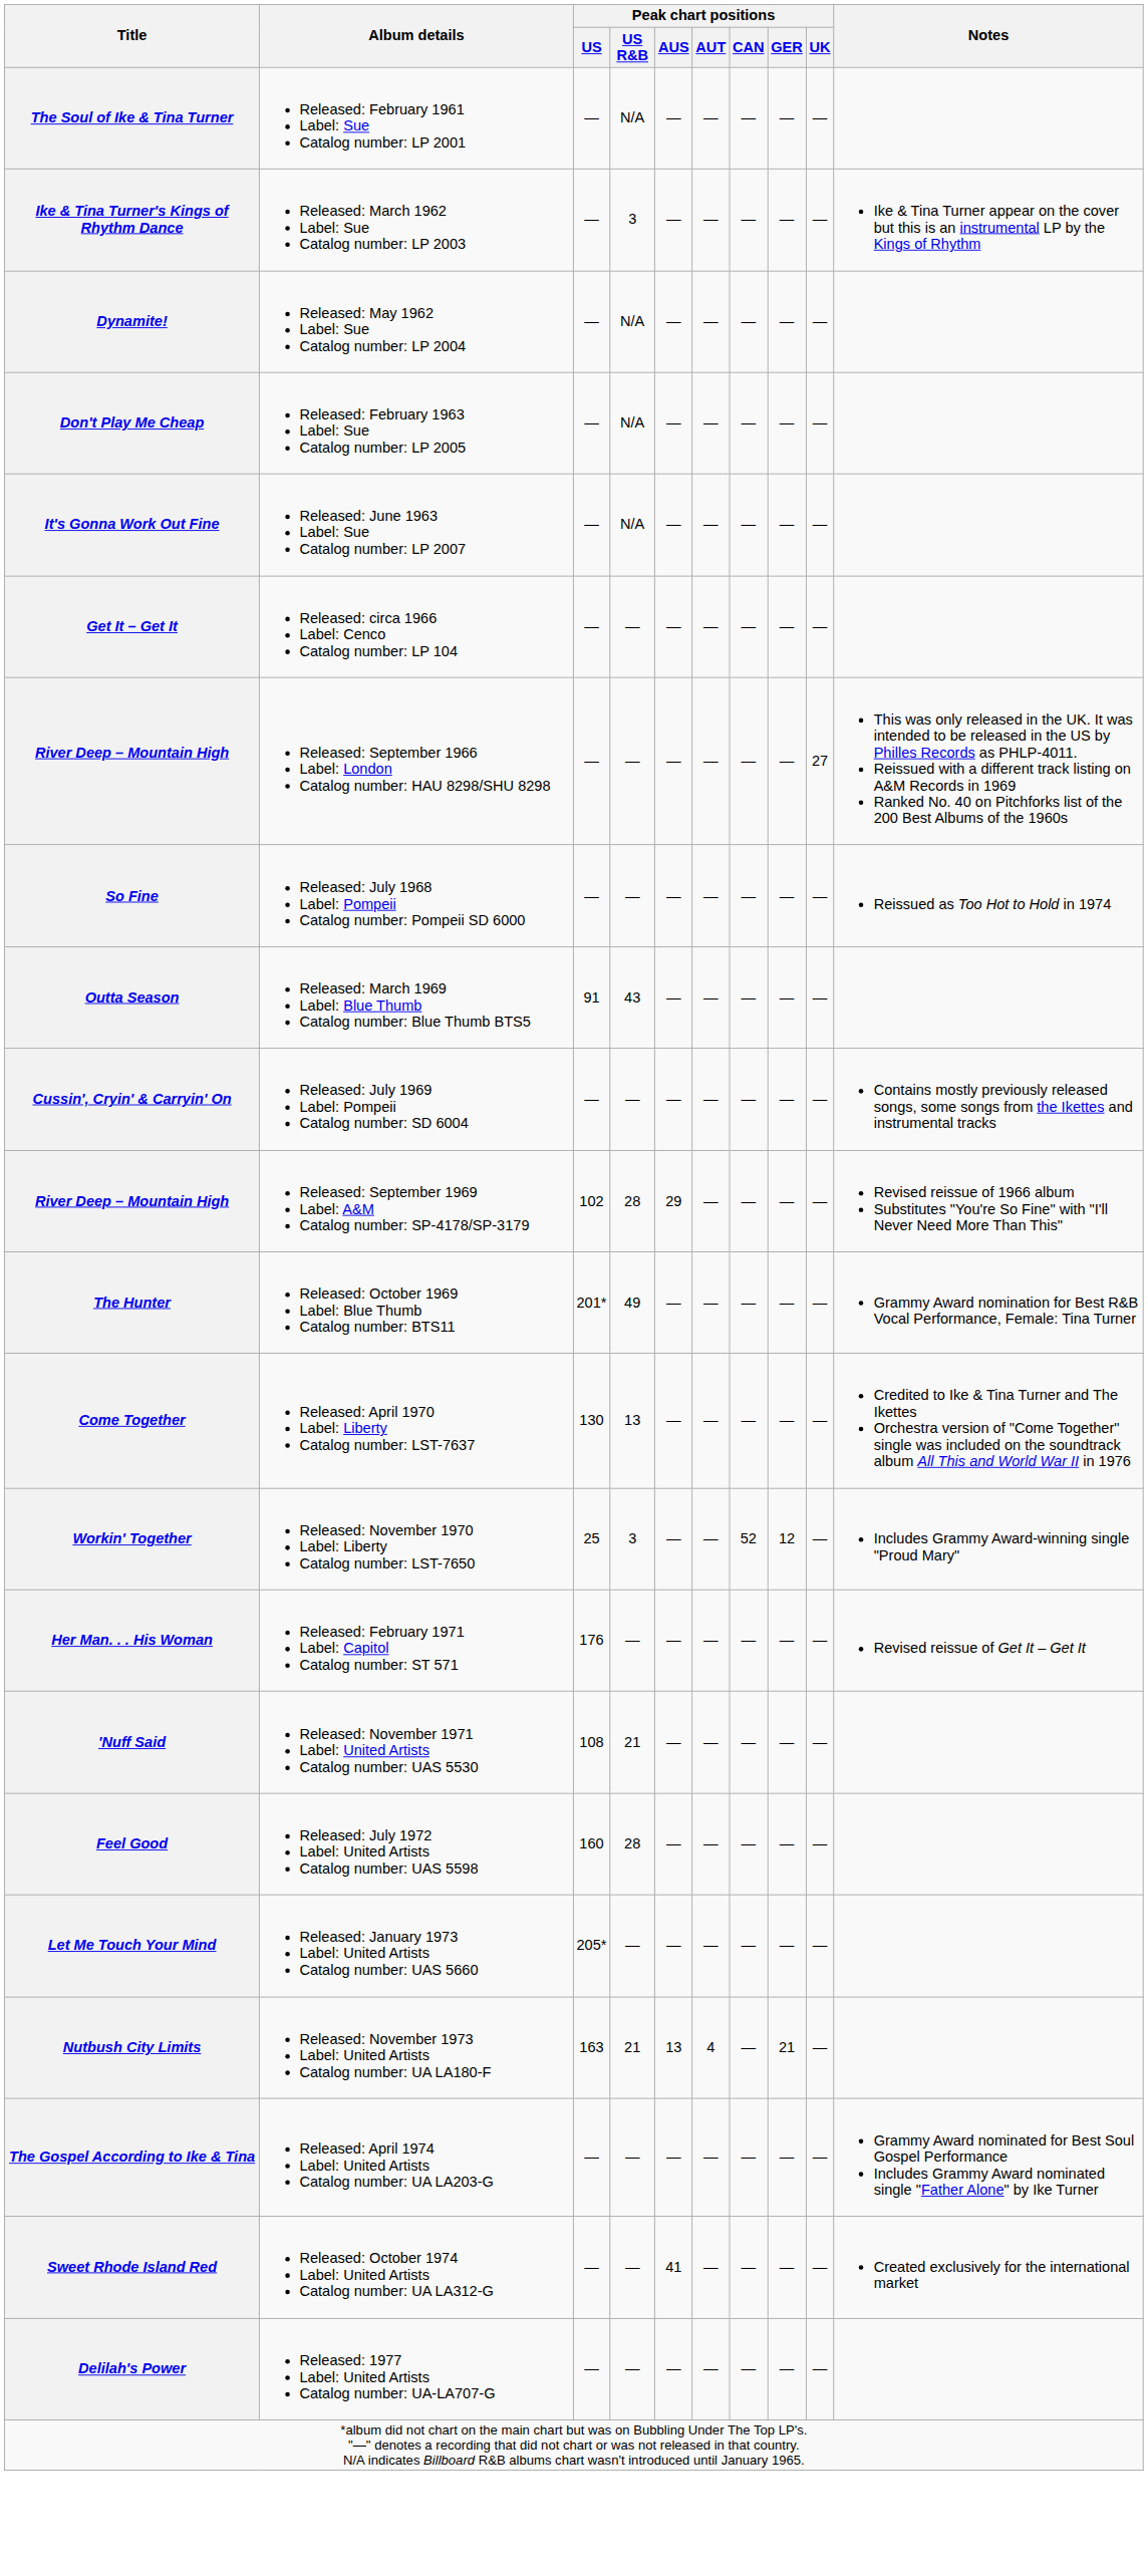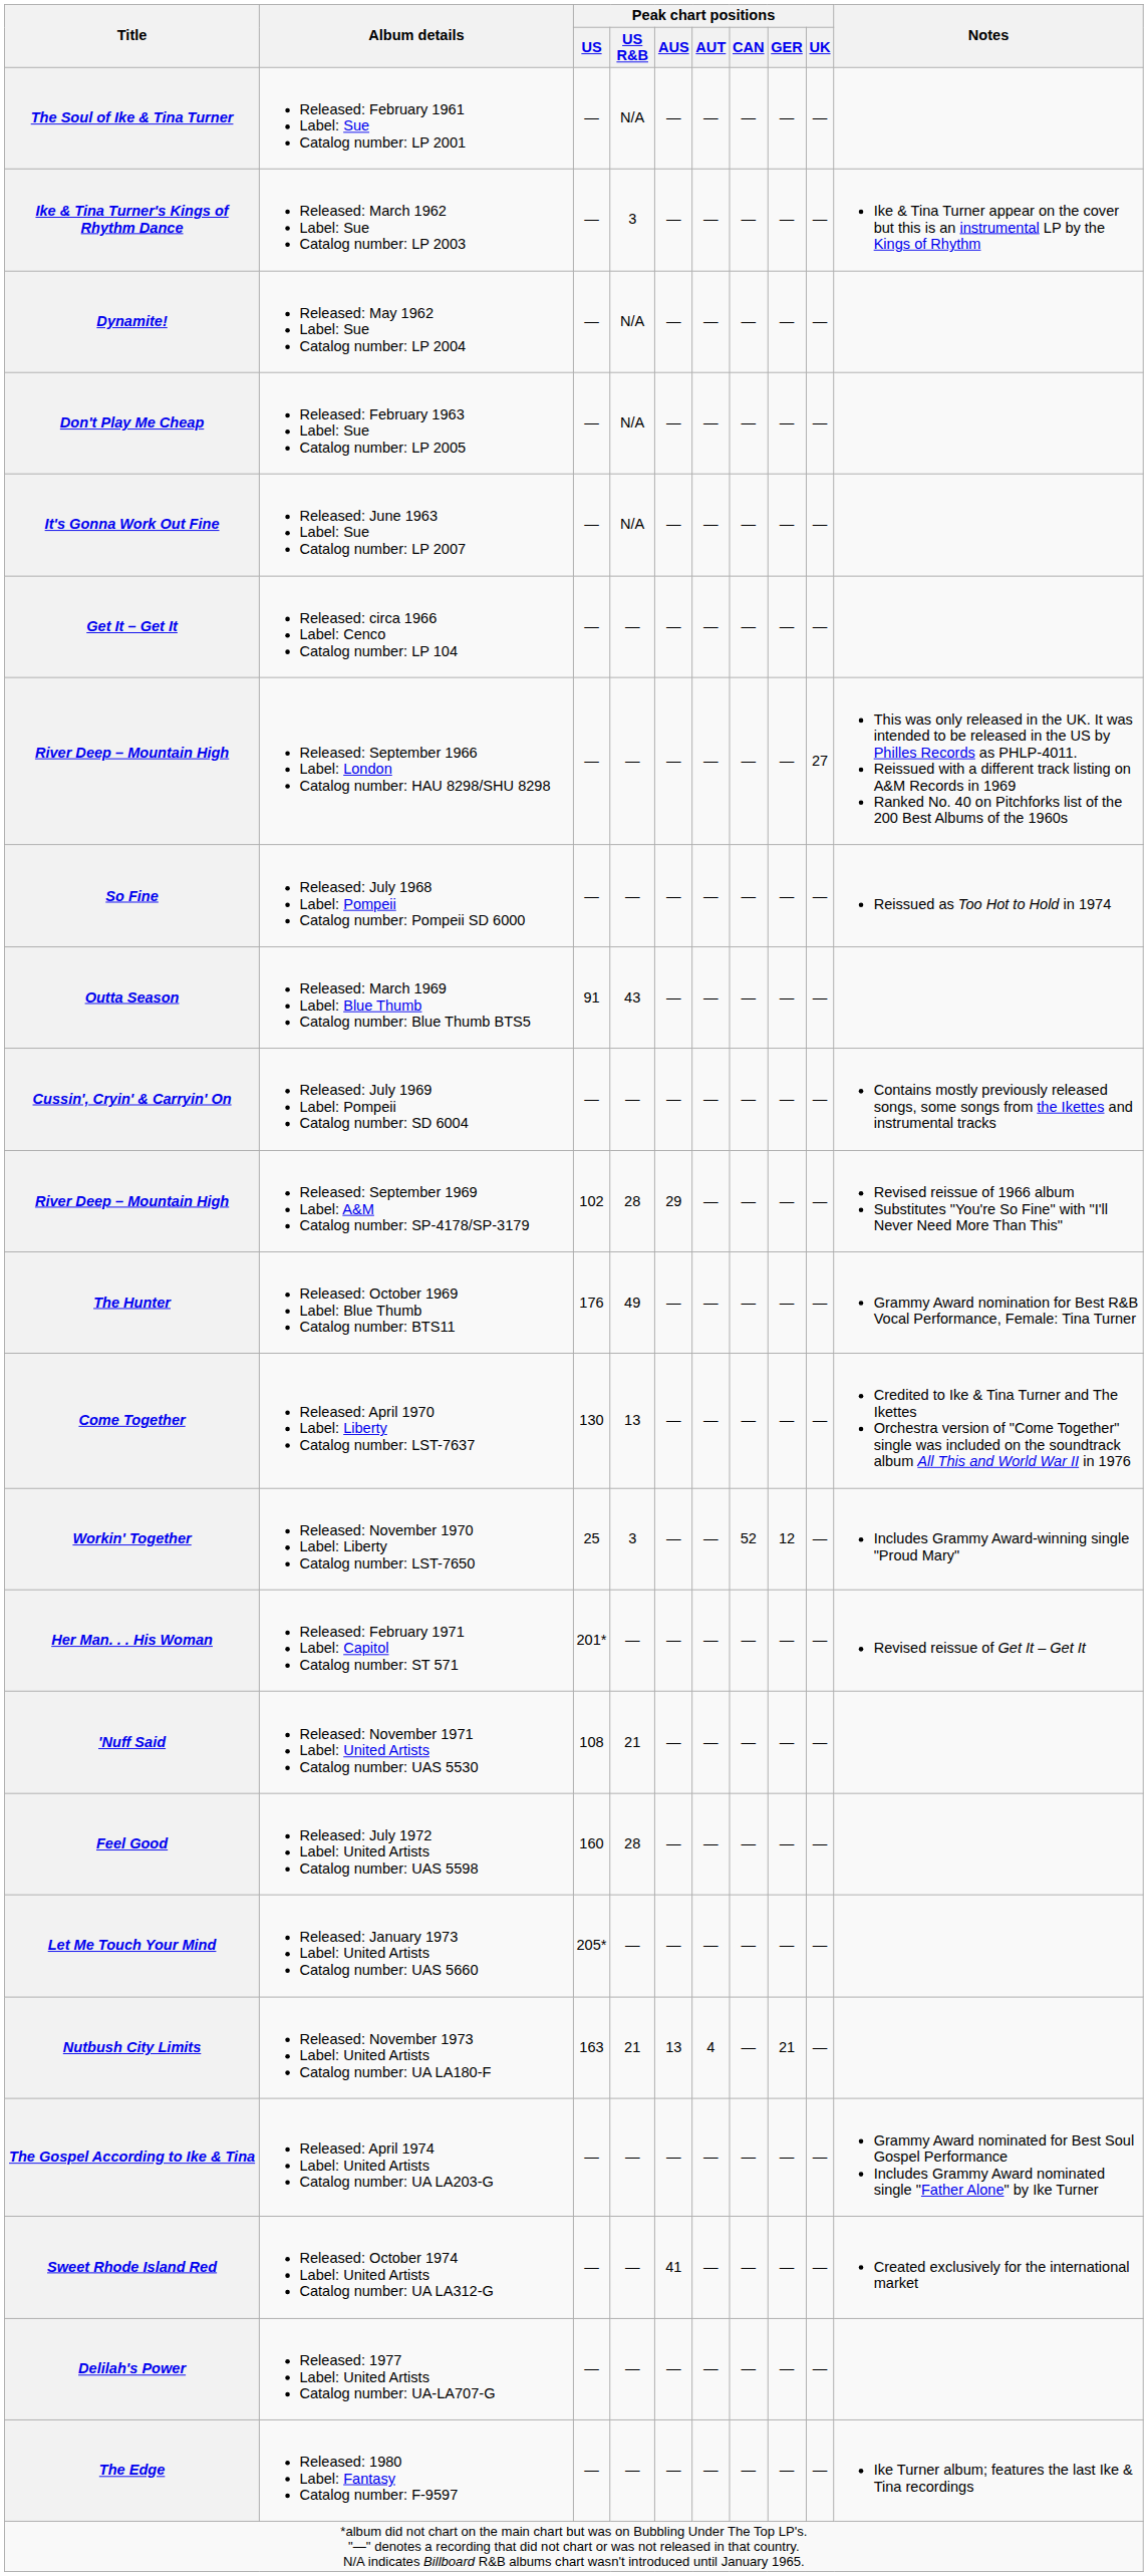The Hunter | Peak chart positions / US: 201* -> 176
Her Man. . . His Woman | Peak chart positions / US: 176 -> 201*
+ row: The Edge | Released: 1980 Label: Fantasy Catalog number: F-9597 | — | — | — | — | — | — | — | Ike Turner album; features the last Ike & Tina recordings
